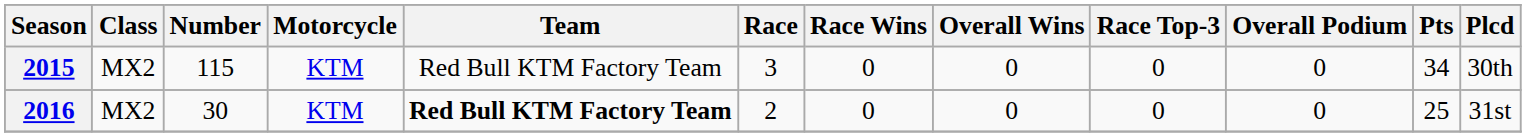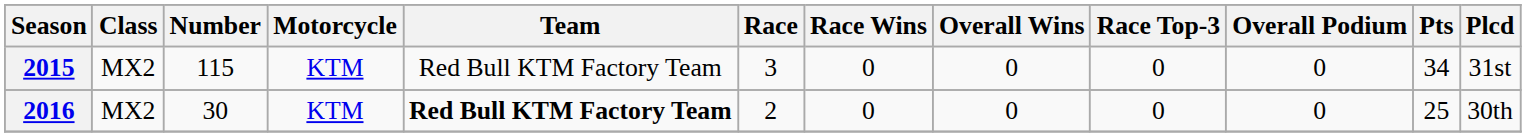2015 | Plcd: 30th -> 31st
2016 | Plcd: 31st -> 30th
